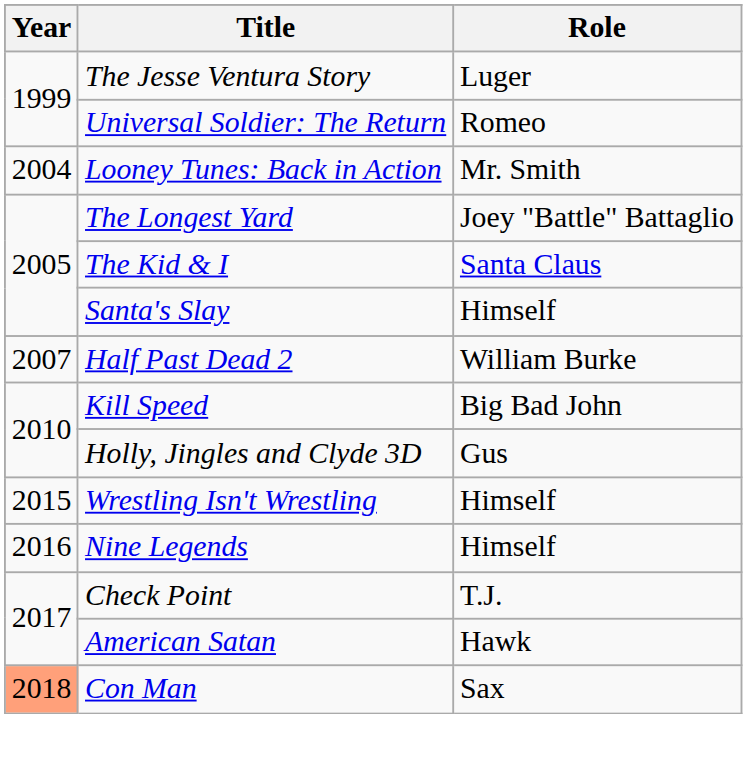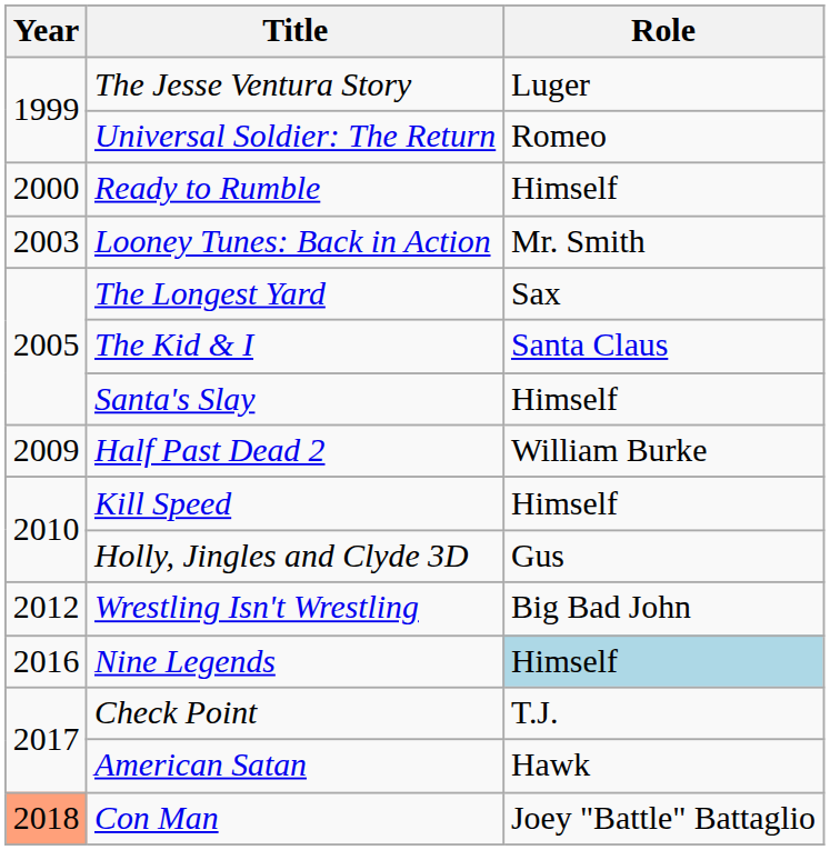+ row: 2000 | Ready to Rumble | Himself
Looney Tunes: Back in Action | Year: 2004 -> 2003
The Longest Yard | Role: Joey "Battle" Battaglio -> Sax
Half Past Dead 2 | Year: 2007 -> 2009
Kill Speed | Role: Big Bad John -> Himself
Wrestling Isn't Wrestling | Year: 2015 -> 2012
Wrestling Isn't Wrestling | Role: Himself -> Big Bad John
Nine Legends | Role: no background -> lightblue background
Con Man | Role: Sax -> Joey "Battle" Battaglio
